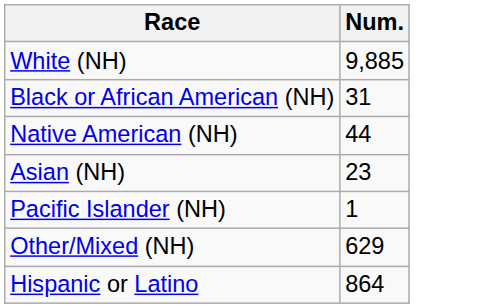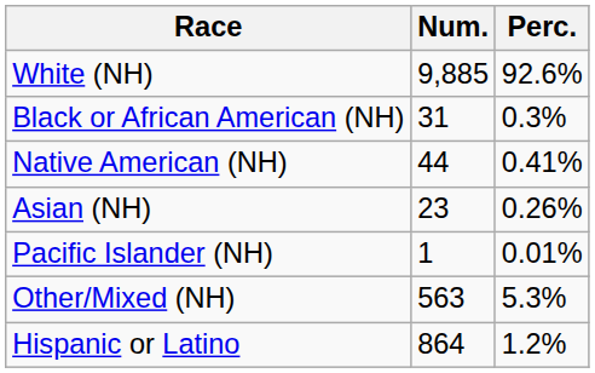+ column: Perc. | 92.6% | 0.3% | 0.41% | 0.26% | 0.01% | 5.3% | 1.2%
Other/Mixed (NH) | Num.: 629 -> 563
